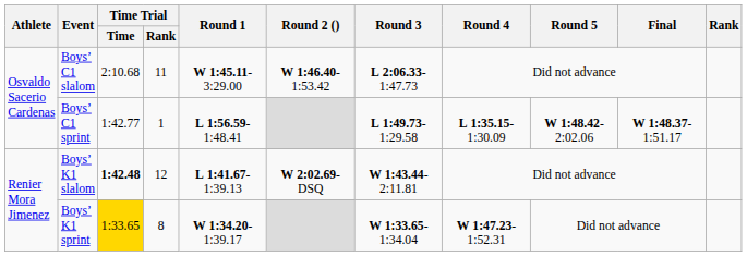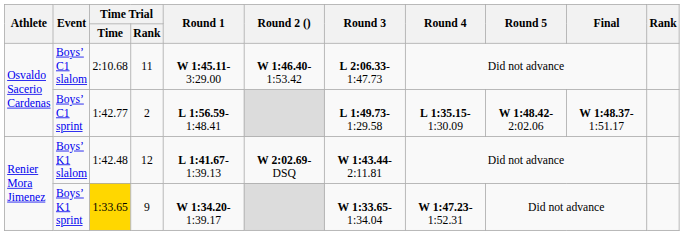Boys’ C1 sprint | Time Trial / Rank: 1 -> 2
Boys’ K1 slalom | Time Trial / Time: bold -> normal
Boys’ K1 sprint | Time Trial / Rank: 8 -> 9
